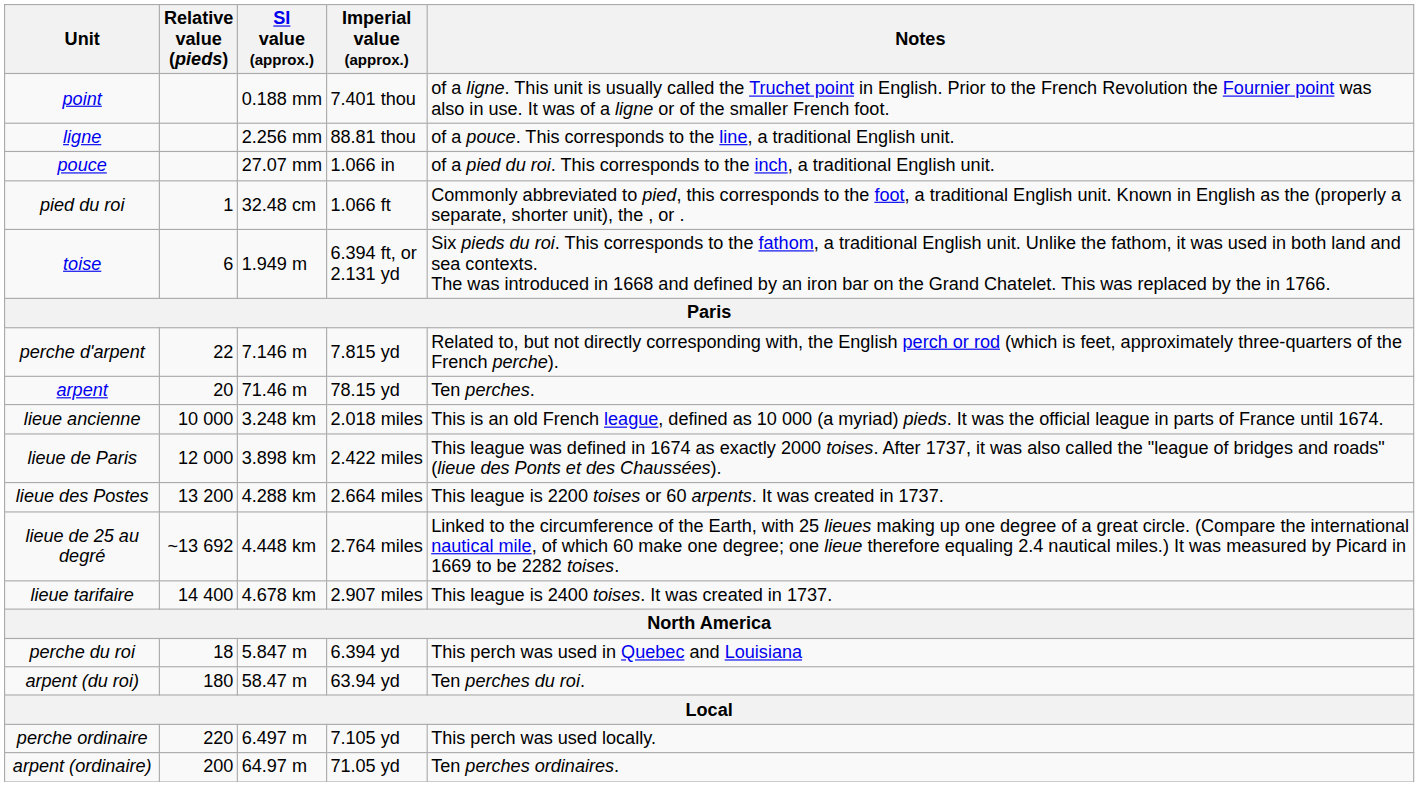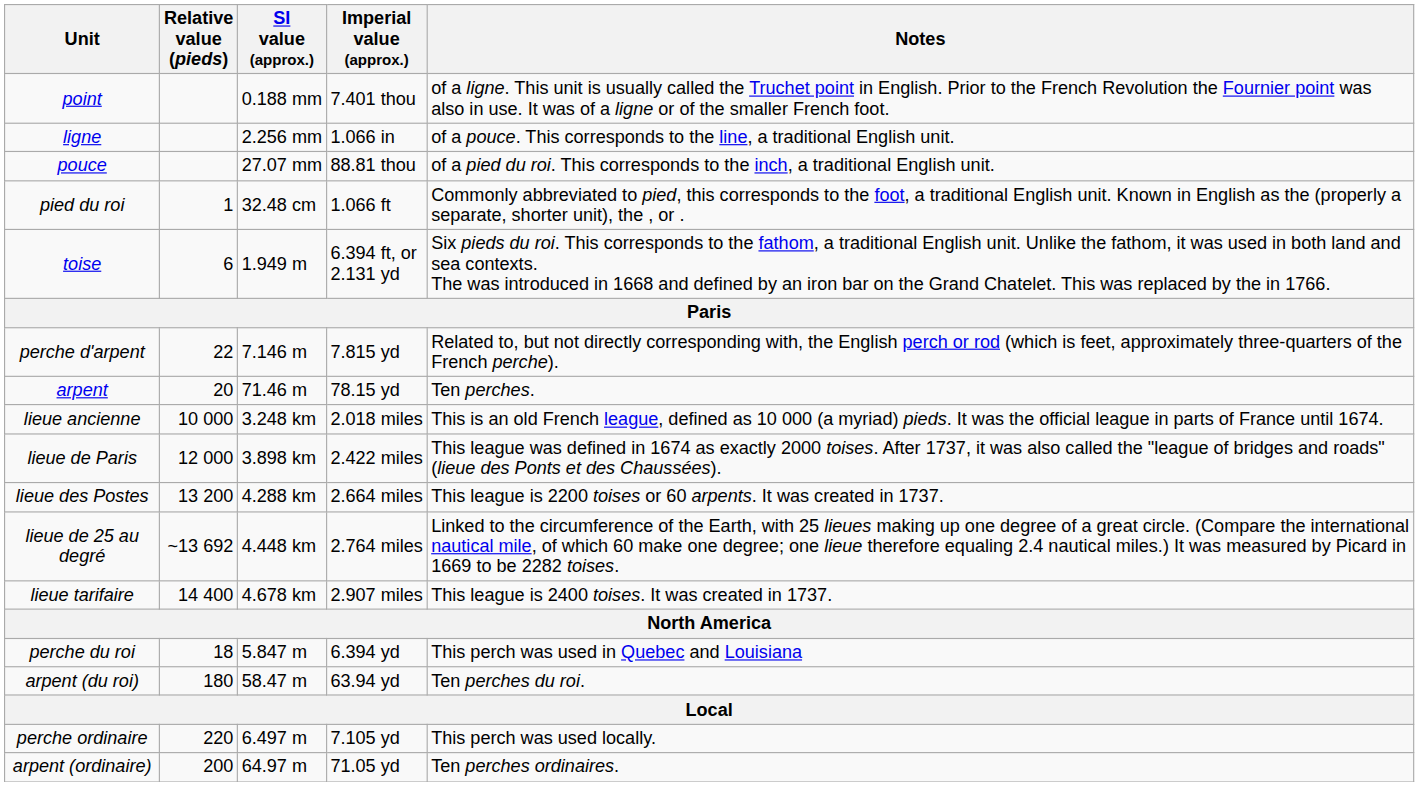ligne | Imperial value (approx.): 88.81 thou -> 1.066 in
pouce | Imperial value (approx.): 1.066 in -> 88.81 thou
